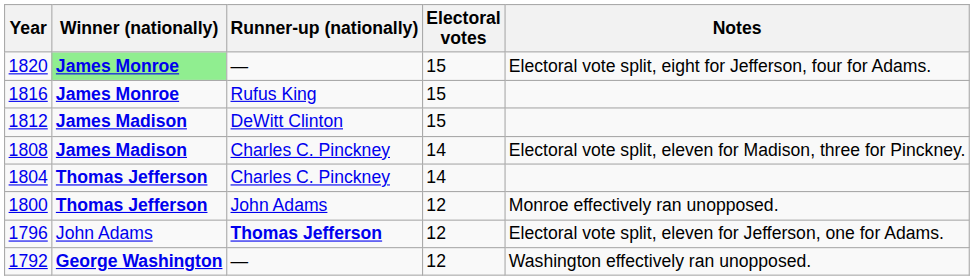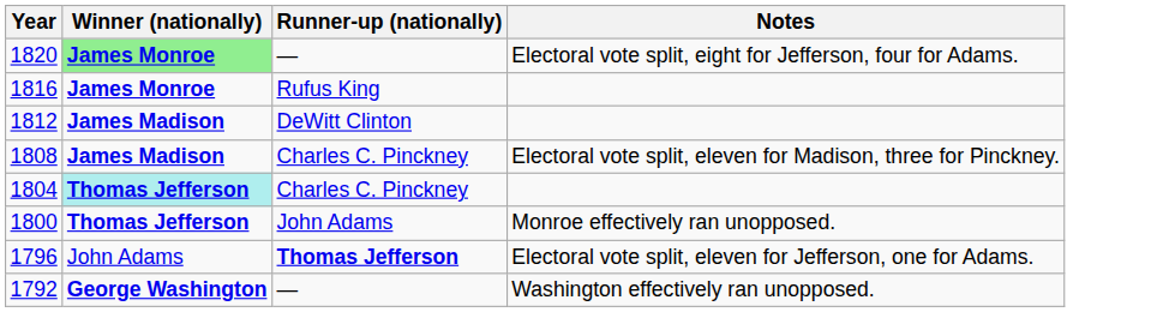- column: Electoral votes | 15 | 15 | 15 | 14 | 14 | 12 | 12 | 12
1804 | Winner (nationally): no background -> paleturquoise background
